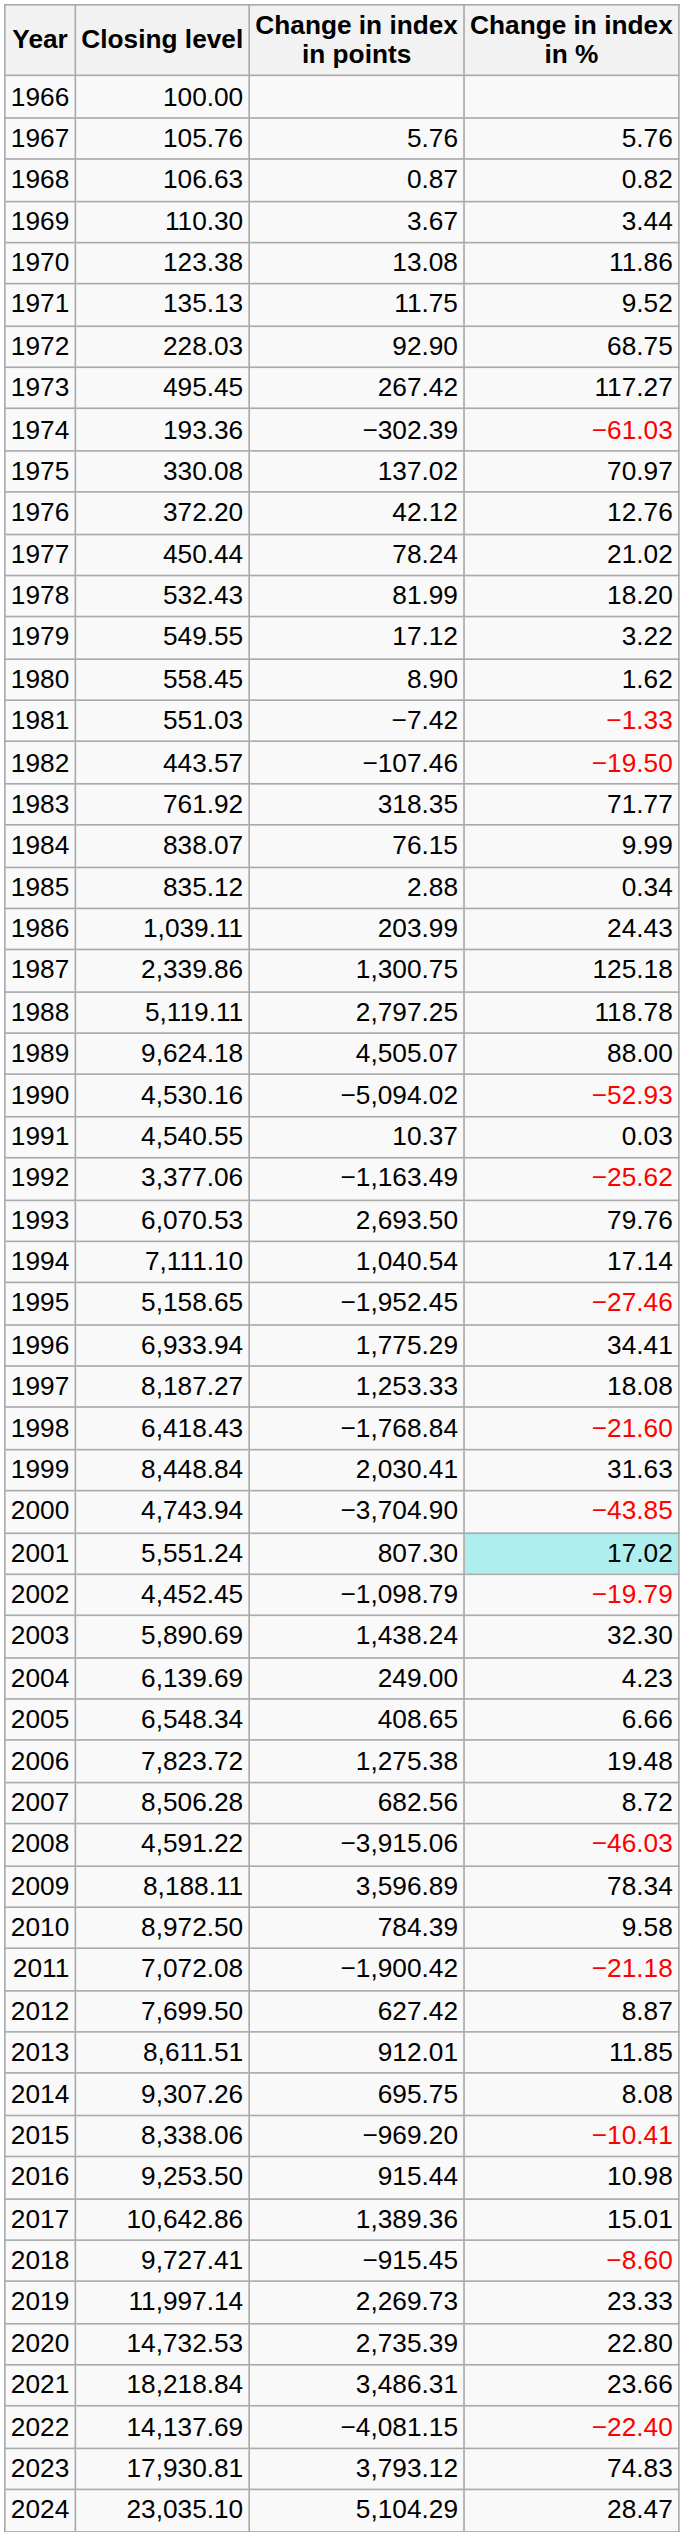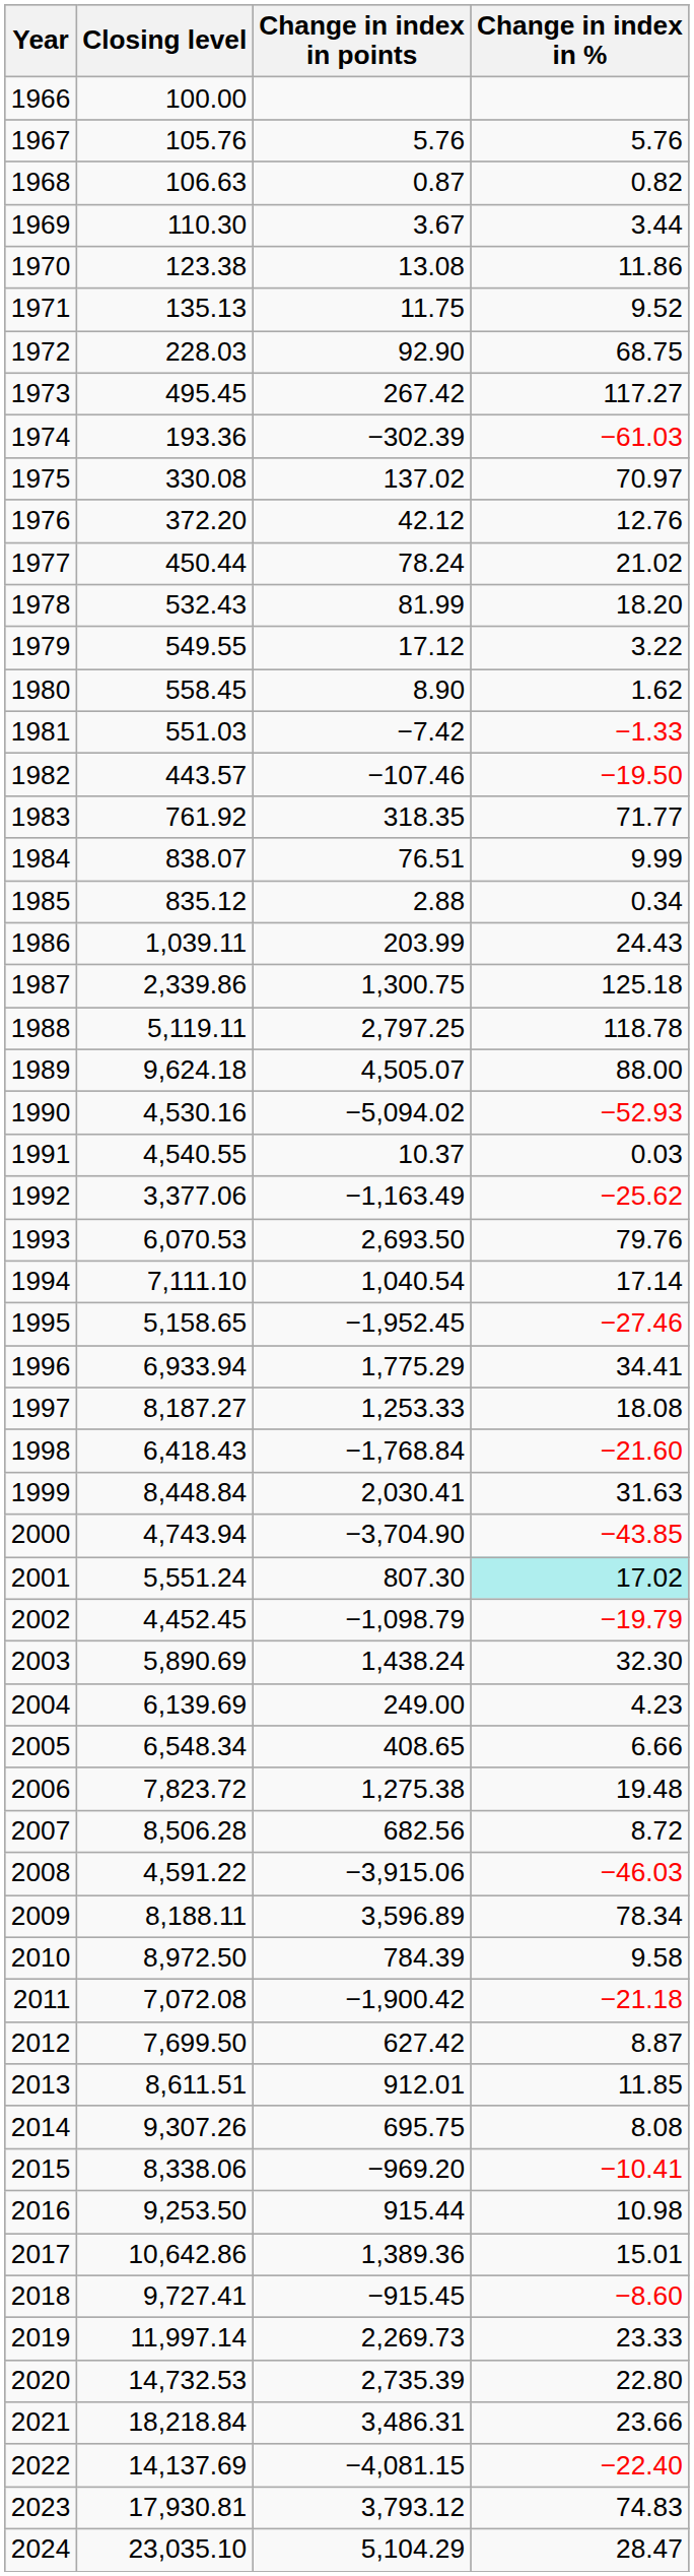1984 | Change in index in points: 76.15 -> 76.51
